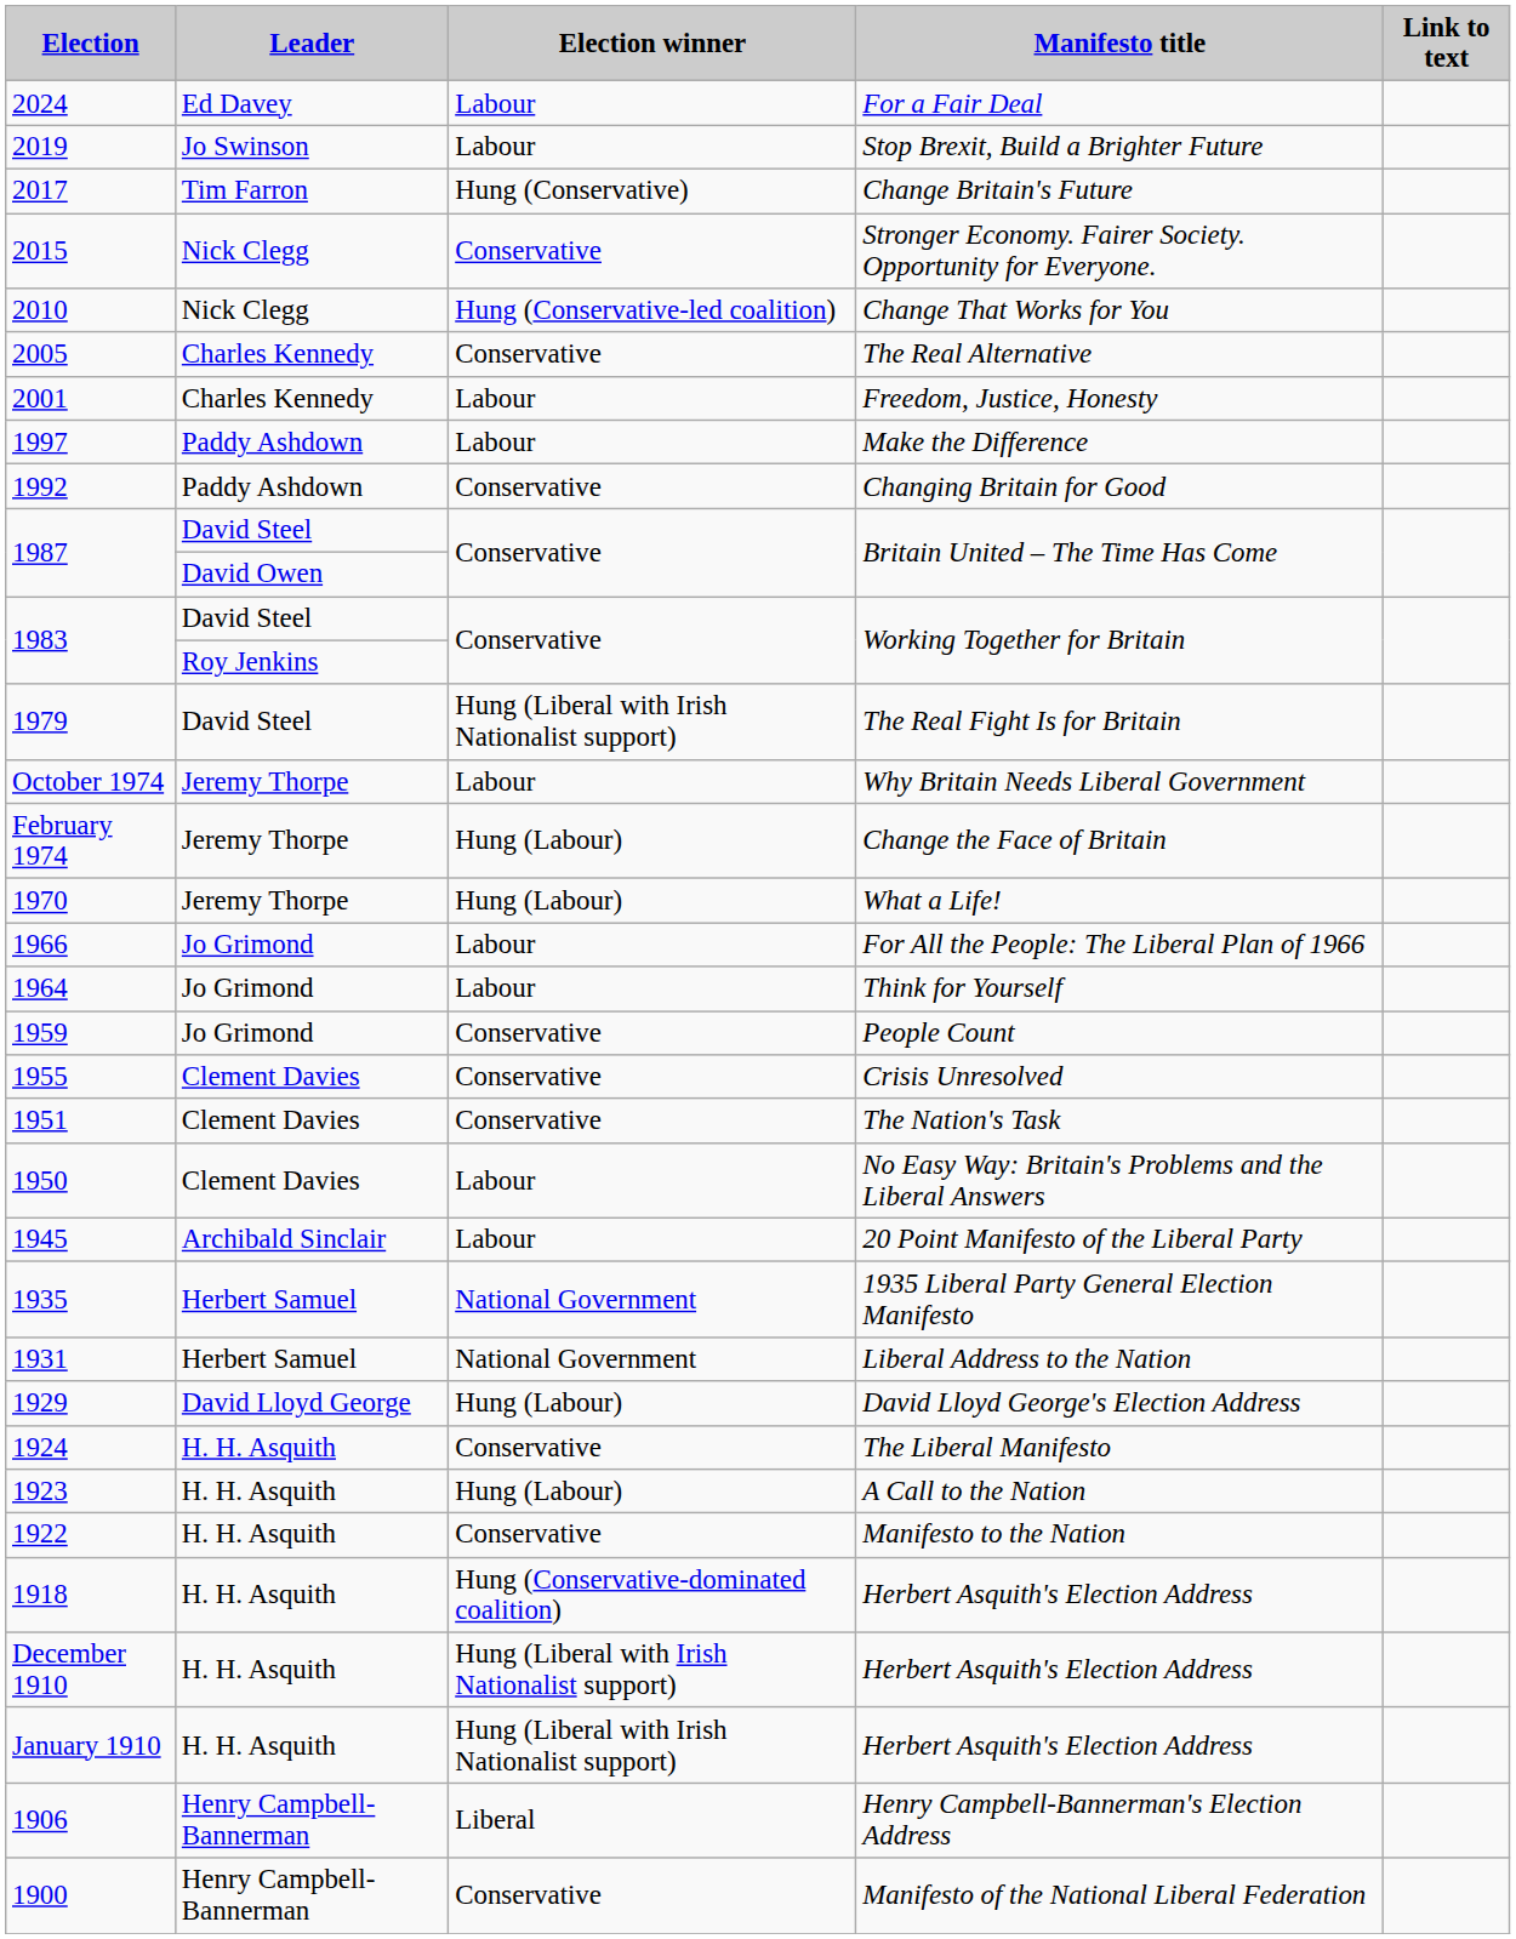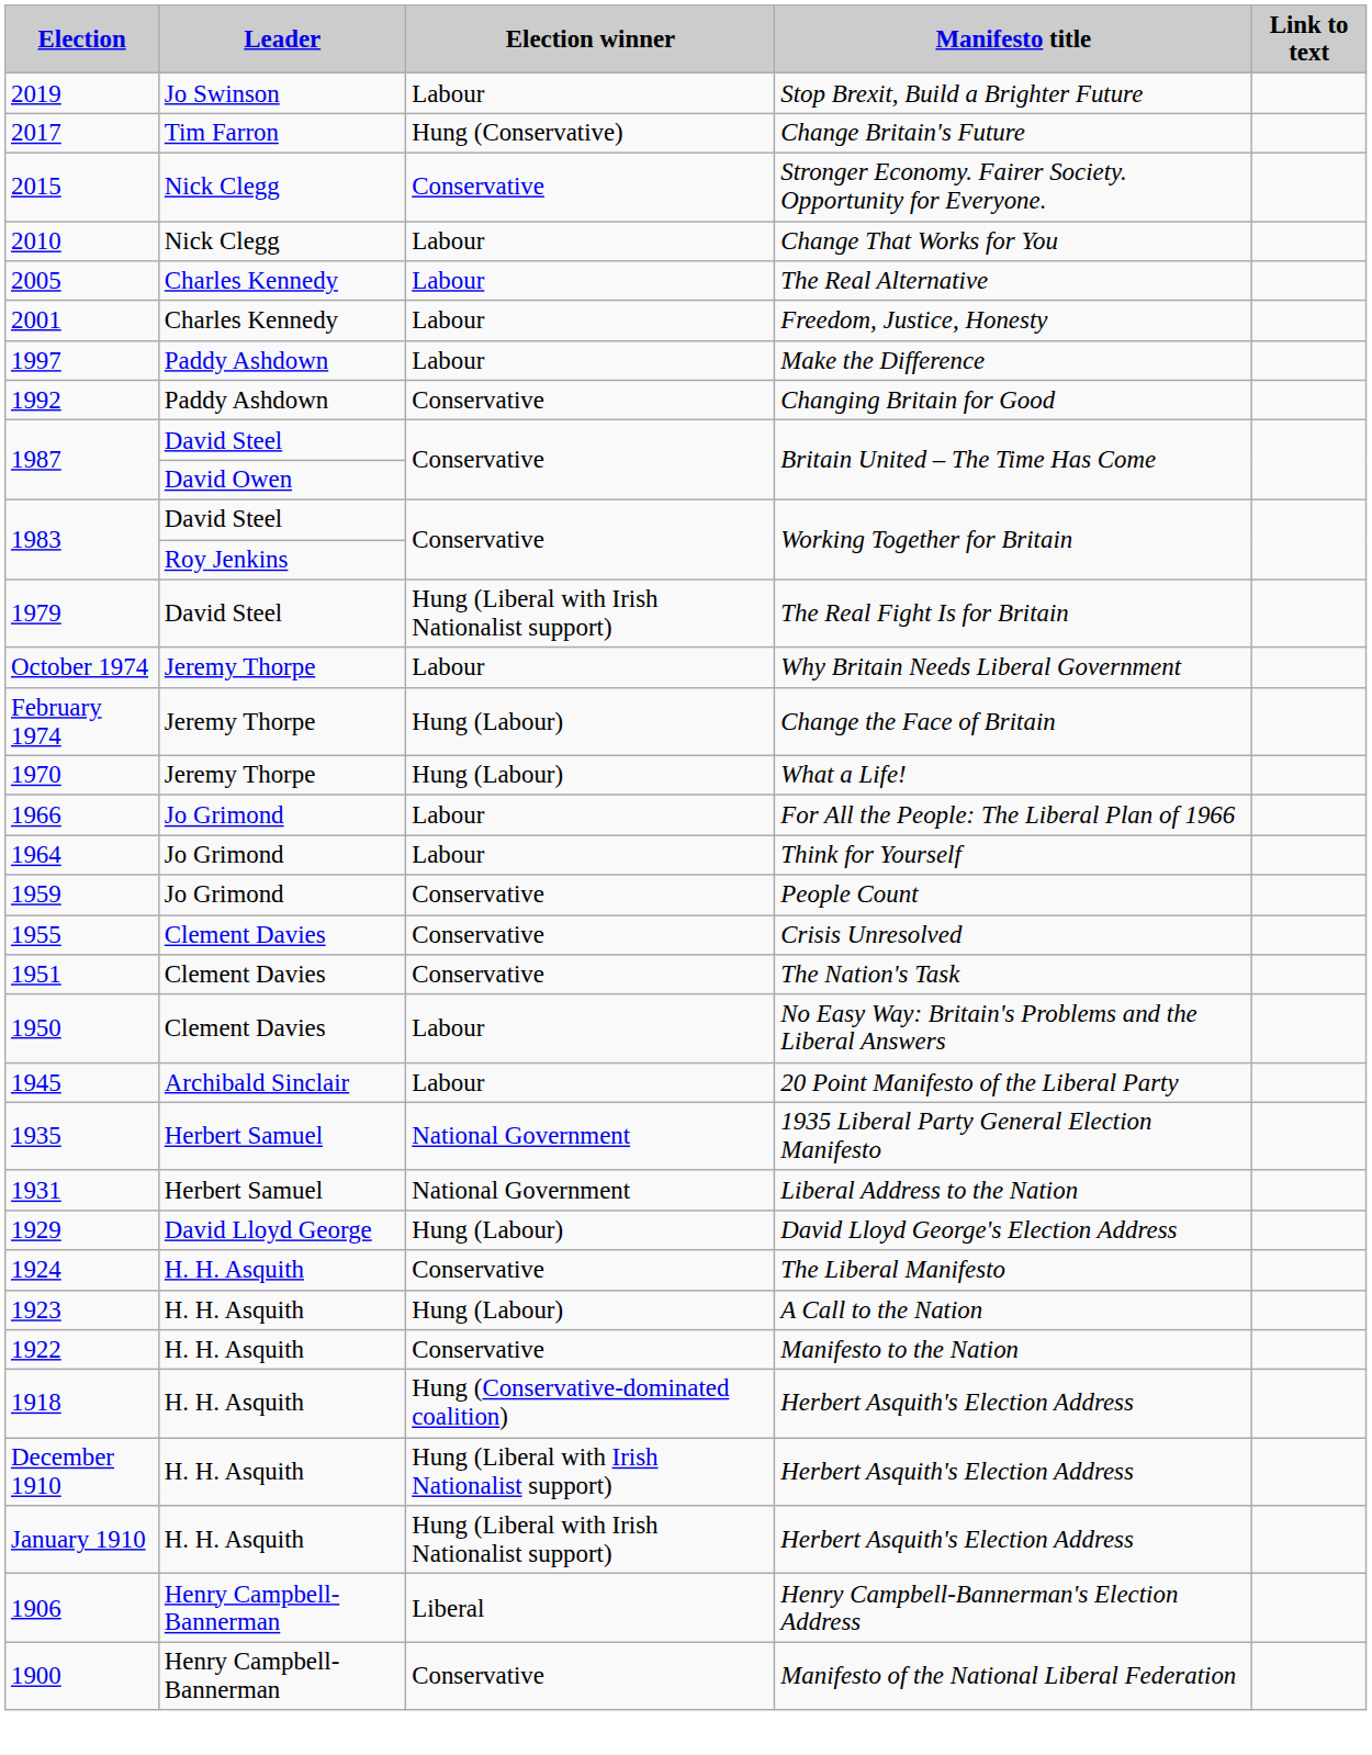- row: 2024 | Ed Davey | Labour | For a Fair Deal
2010 | Election winner: Hung (Conservative-led coalition) -> Labour
2005 | Election winner: Conservative -> Labour
